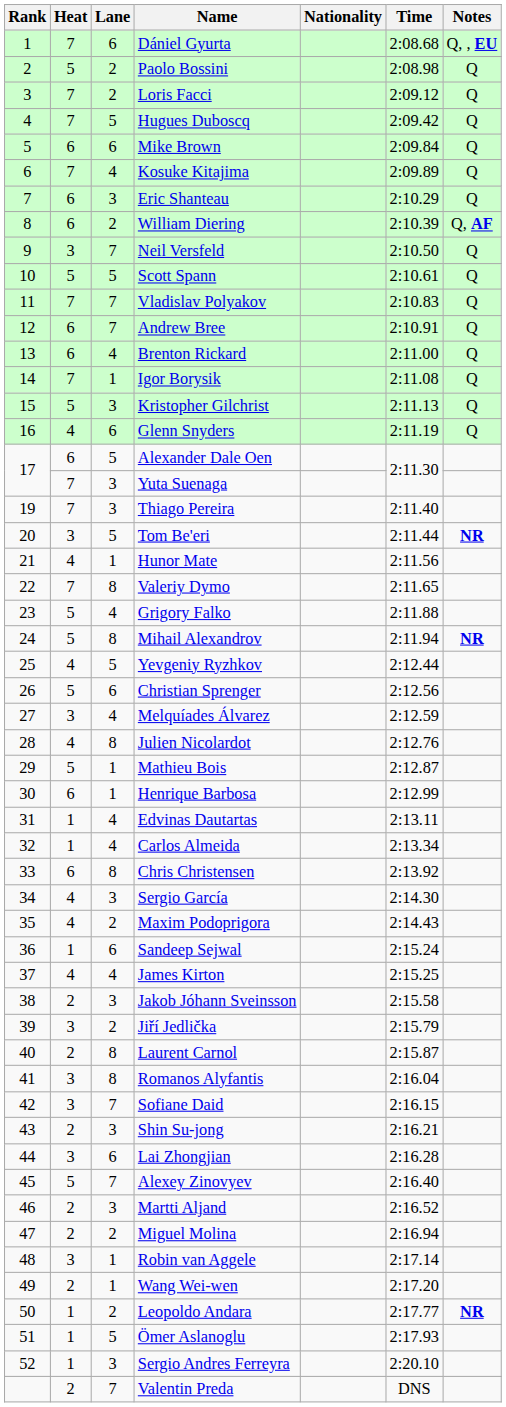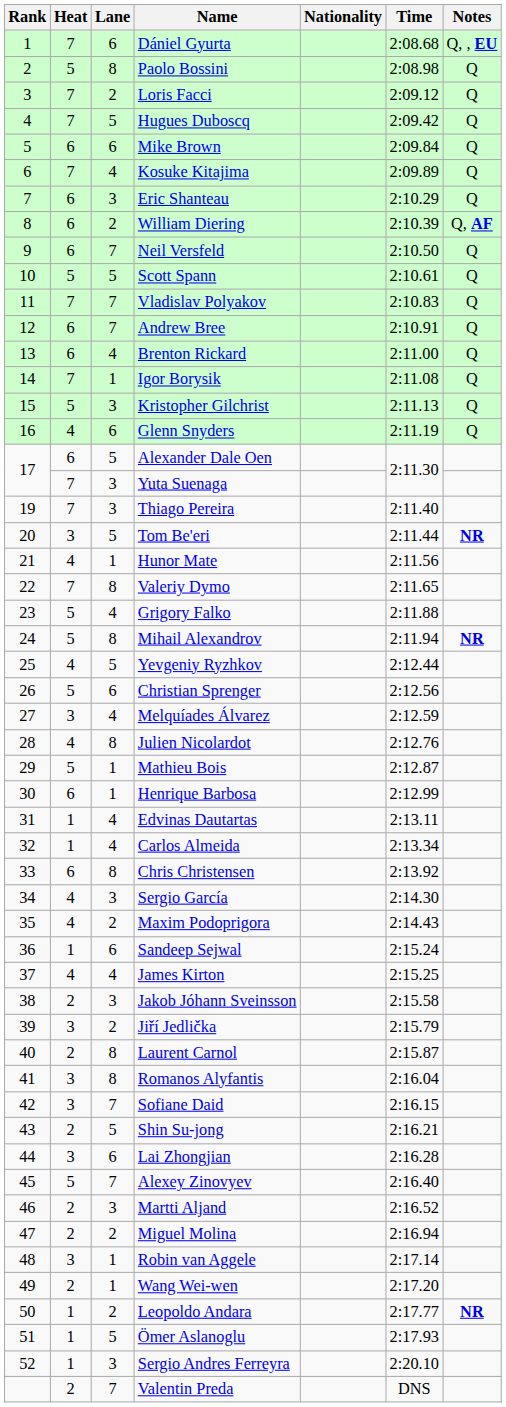Paolo Bossini | Lane: 2 -> 8
Neil Versfeld | Heat: 3 -> 6
Shin Su-jong | Lane: 3 -> 5
